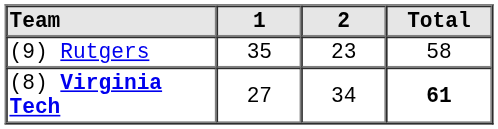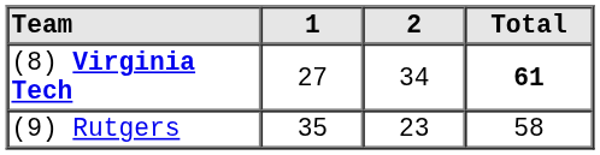rows swapped: (9) Rutgers <-> (8) Virginia Tech
